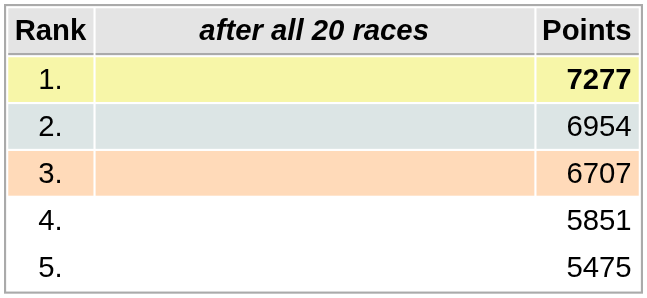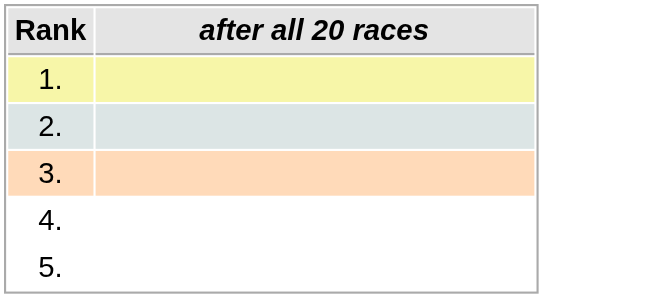- column: Points | 7277 | 6954 | 6707 | 5851 | 5475
